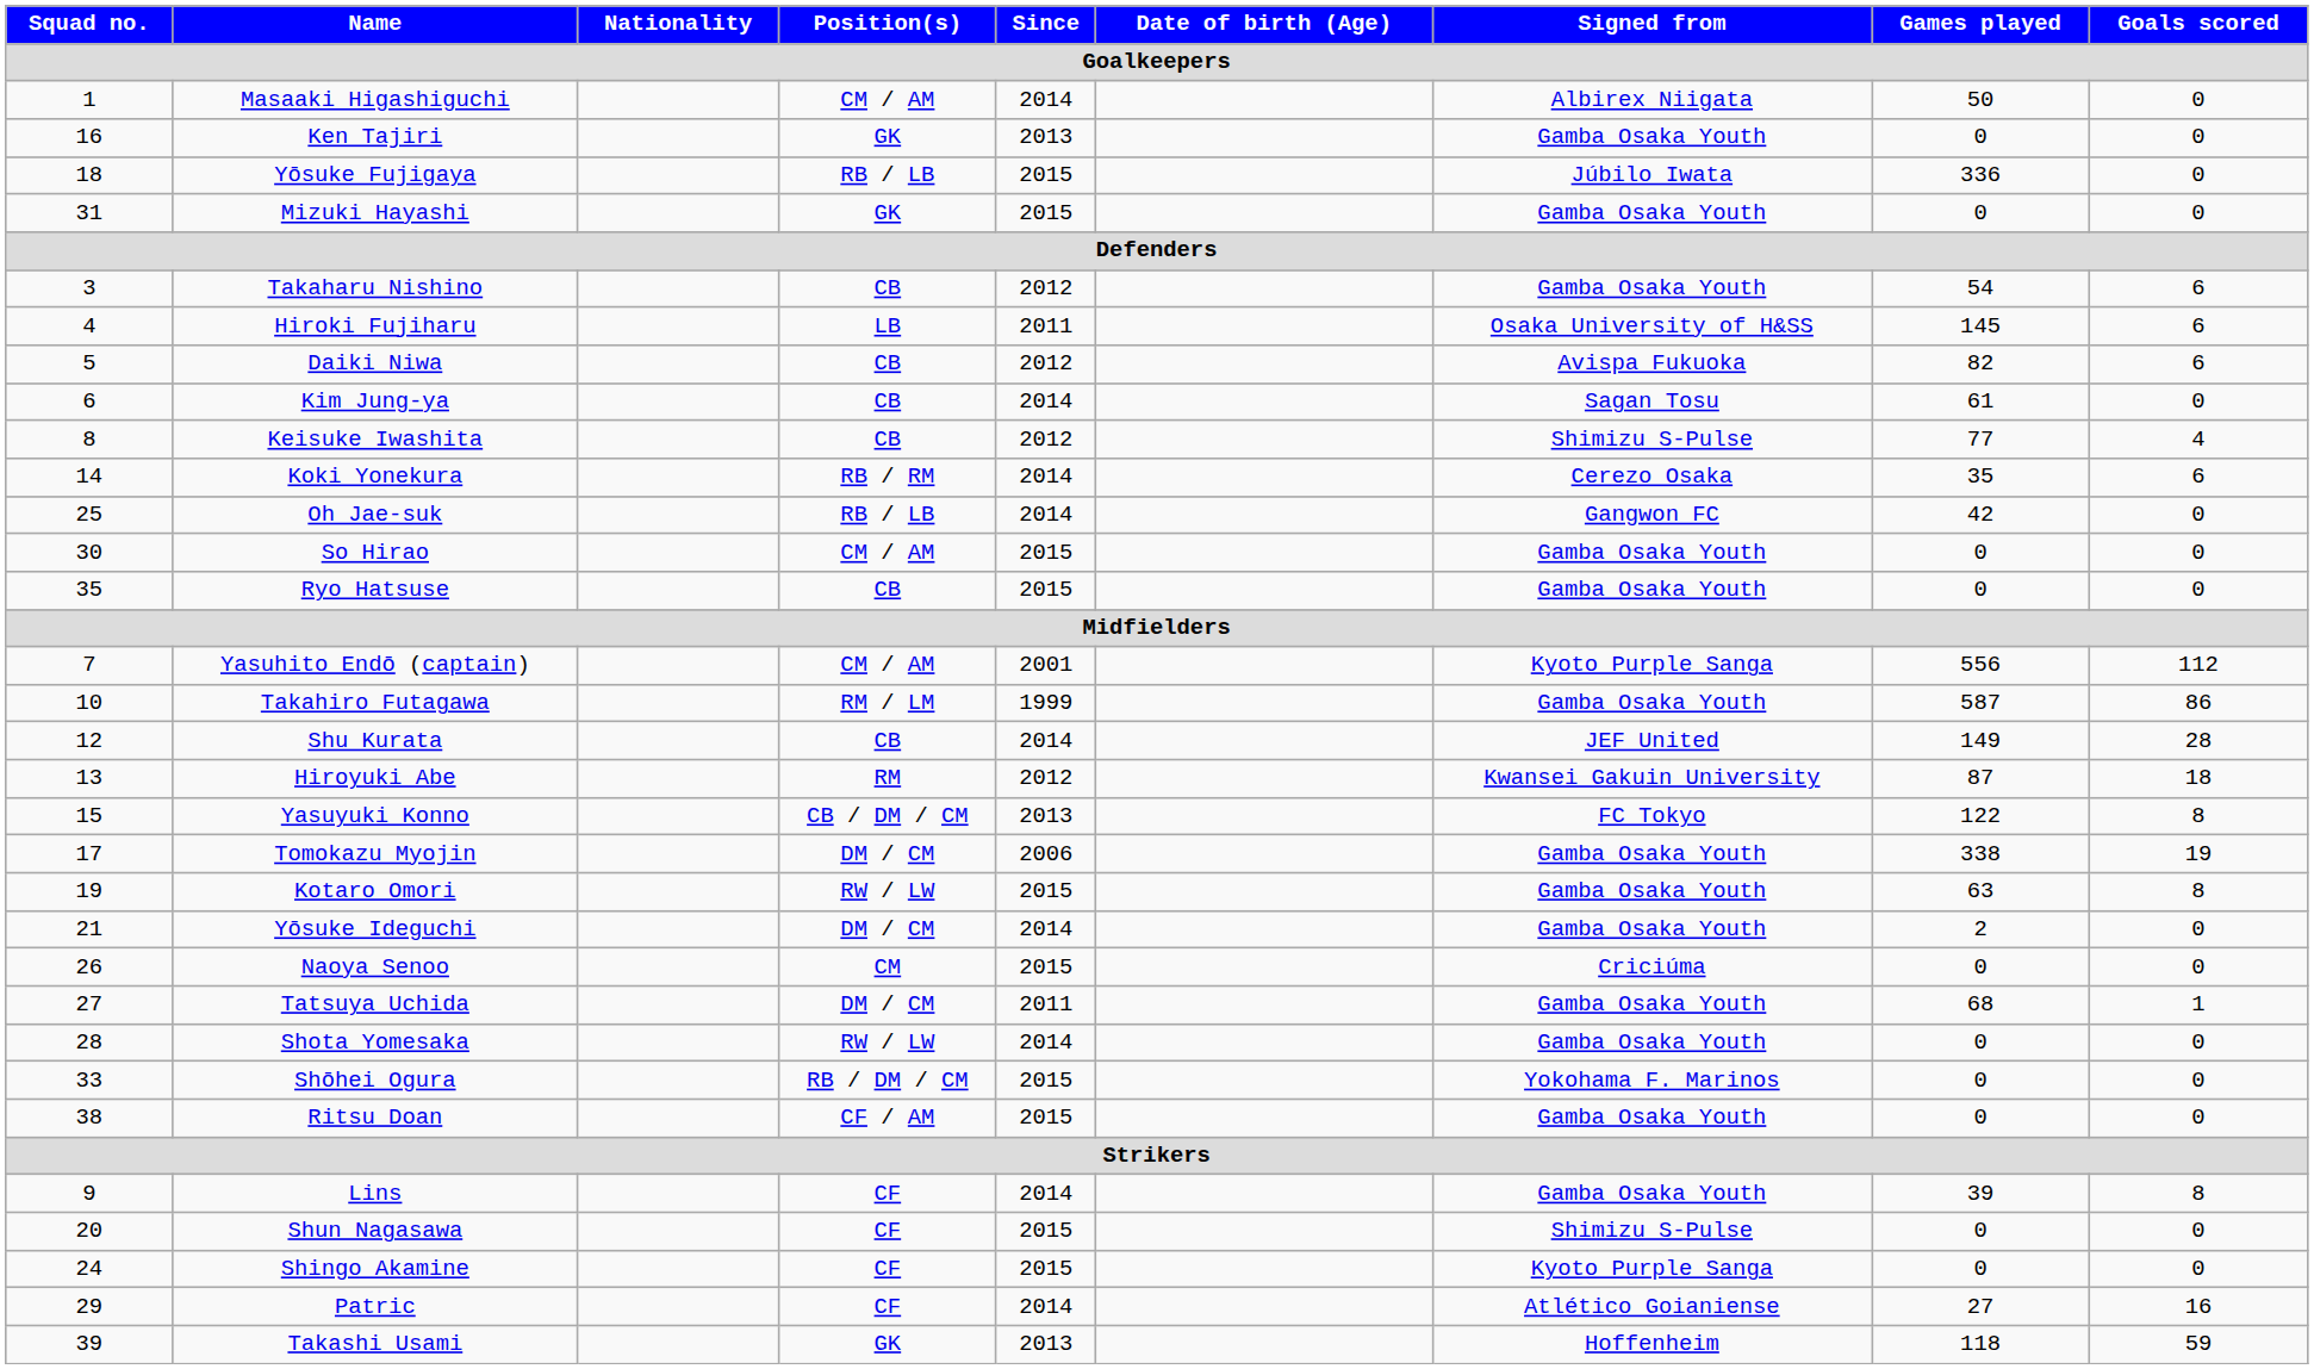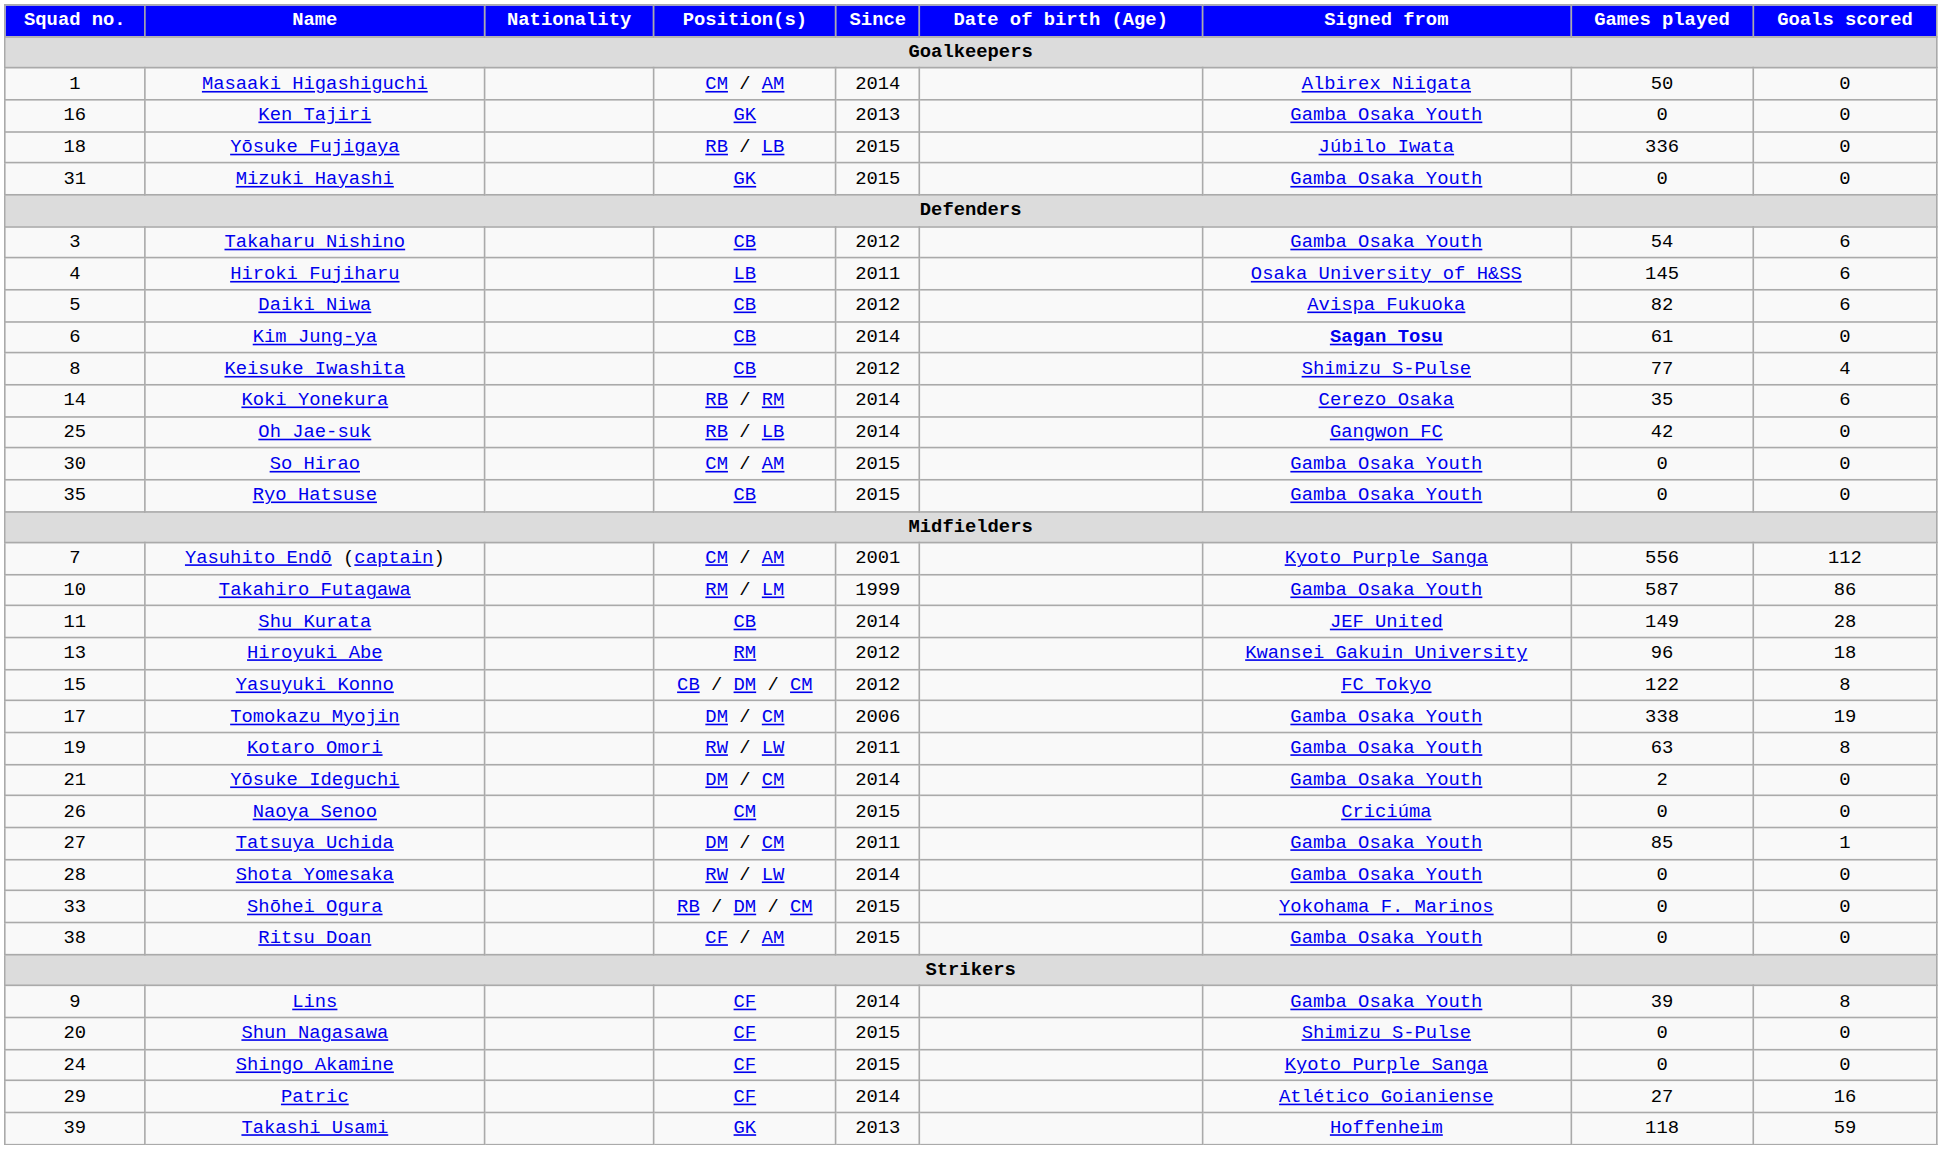Kim Jung-ya | Signed from / Goalkeepers: normal -> bold
Shu Kurata | Squad no. / Goalkeepers: 12 -> 11
Hiroyuki Abe | Games played / Goalkeepers: 87 -> 96
Yasuyuki Konno | Since / Goalkeepers: 2013 -> 2012
Kotaro Omori | Since / Goalkeepers: 2015 -> 2011
Tatsuya Uchida | Games played / Goalkeepers: 68 -> 85
